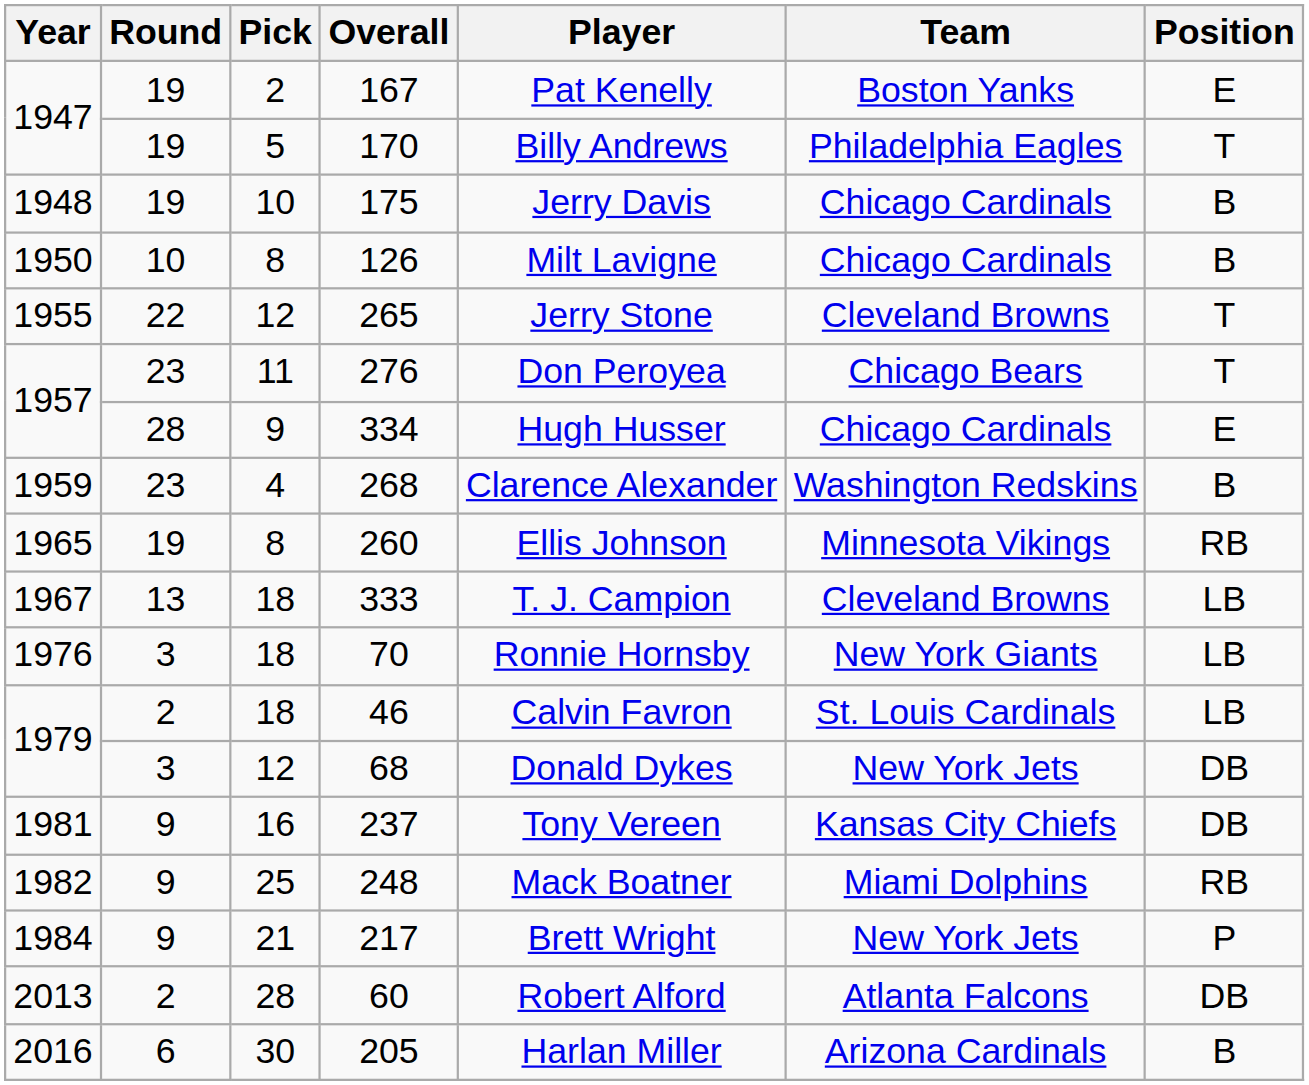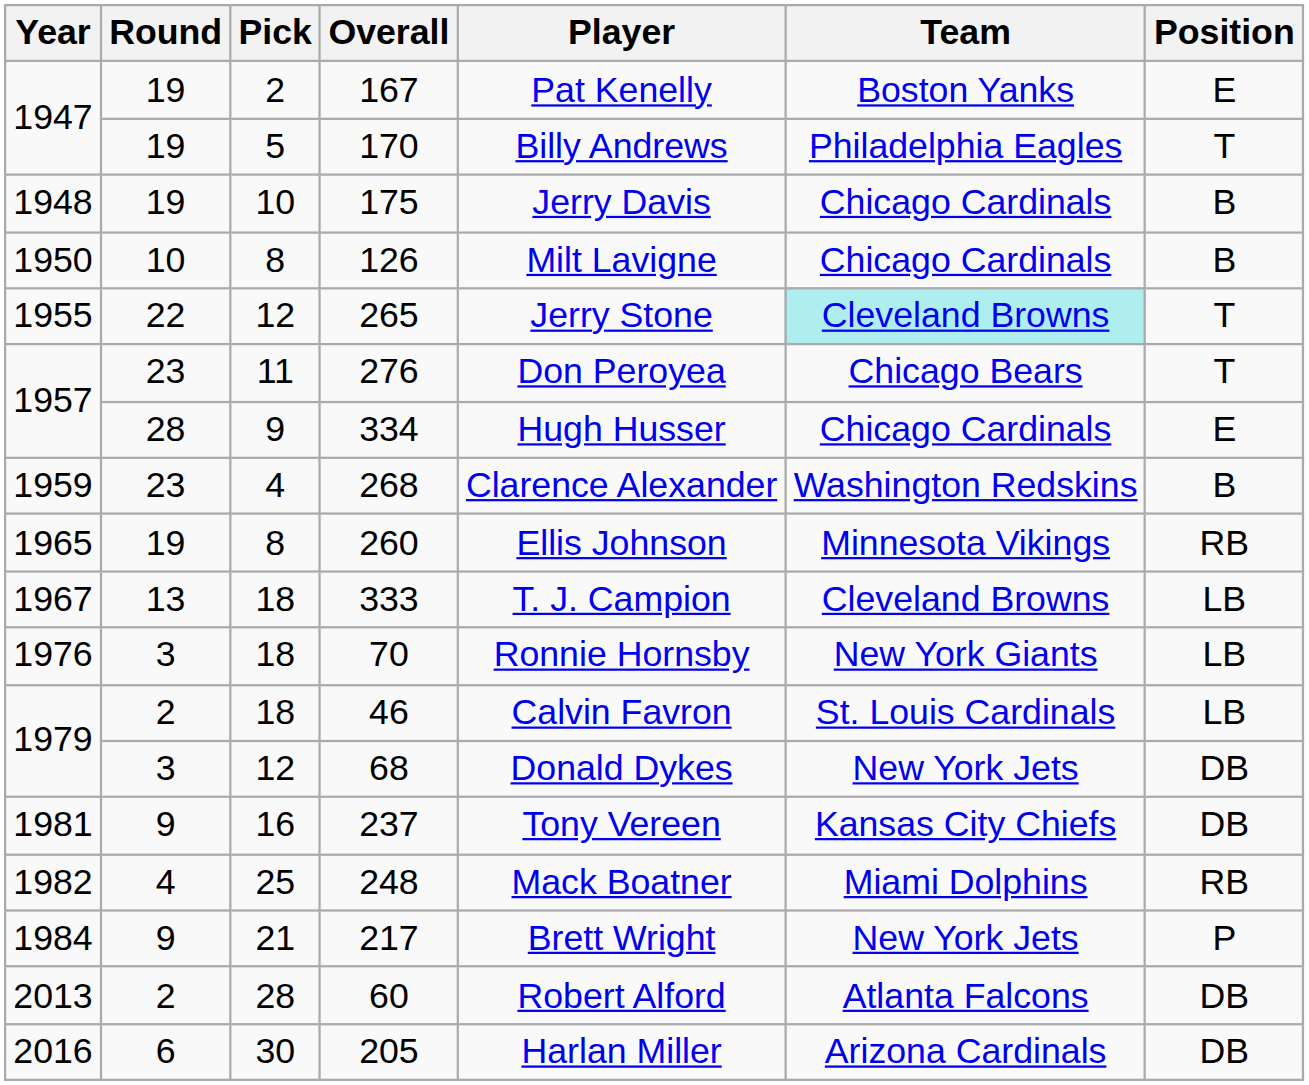265 | Team: no background -> paleturquoise background
248 | Round: 9 -> 4
205 | Position: B -> DB
